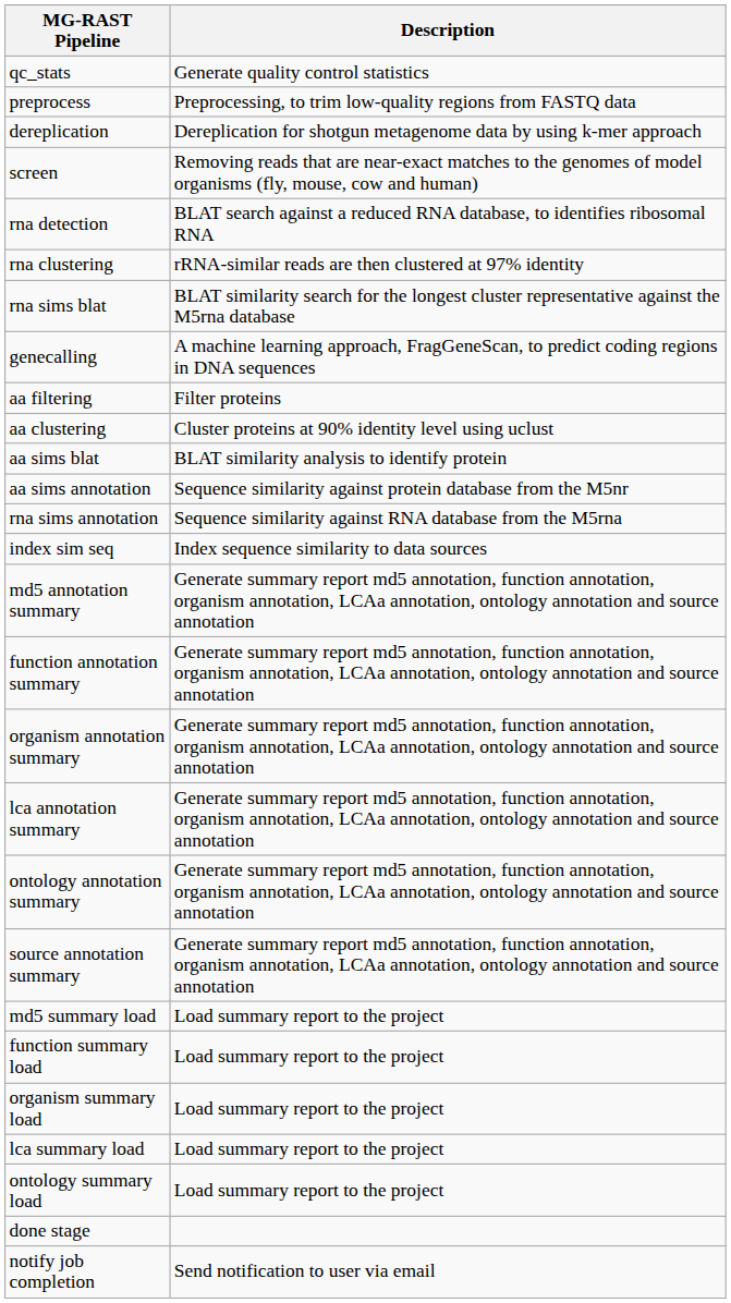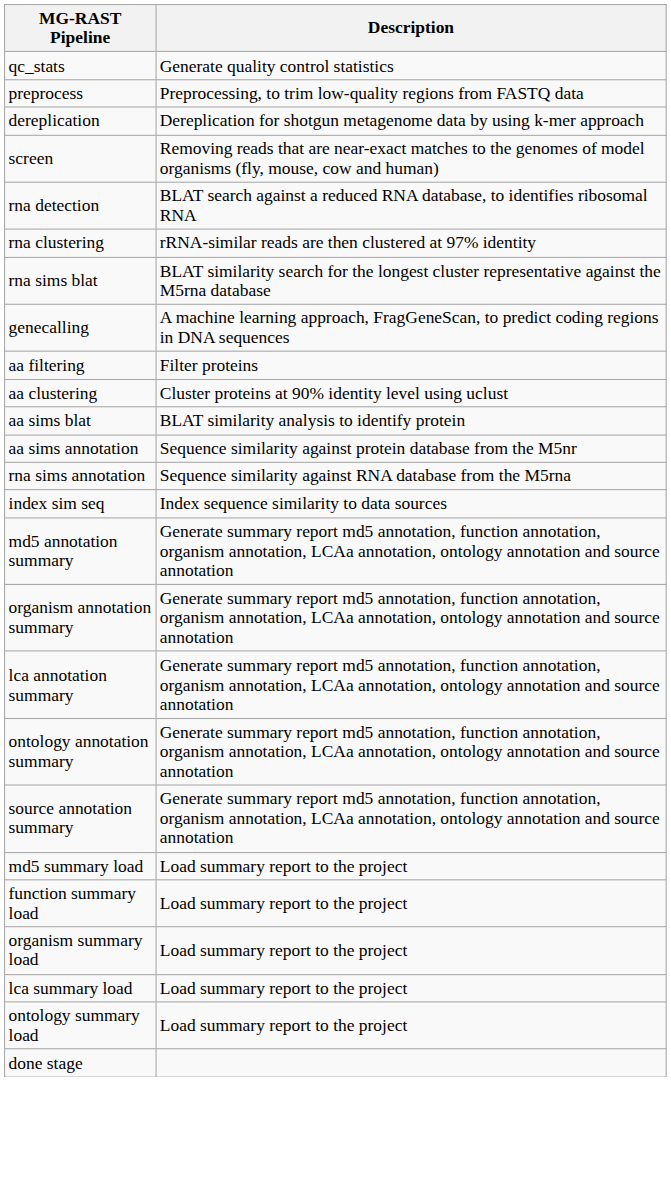- row: function annotation summary | Generate summary report md5 annotation, function annotation, organism annotation, LCAa annotation, ontology annotation and source annotation
- row: notify job completion | Send notification to user via email
